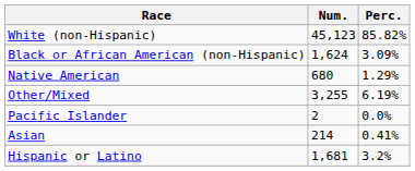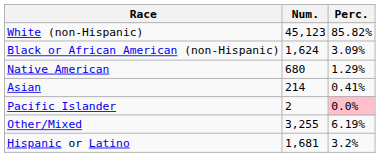rows swapped: Asian <-> Other/Mixed
Pacific Islander | Perc.: no background -> pink background
